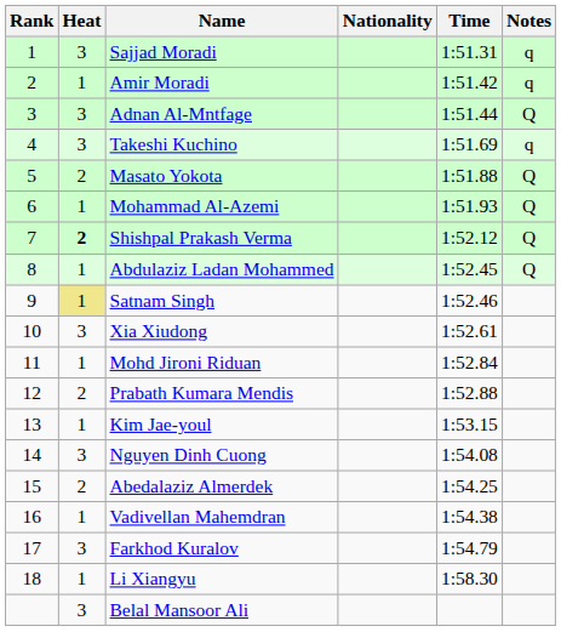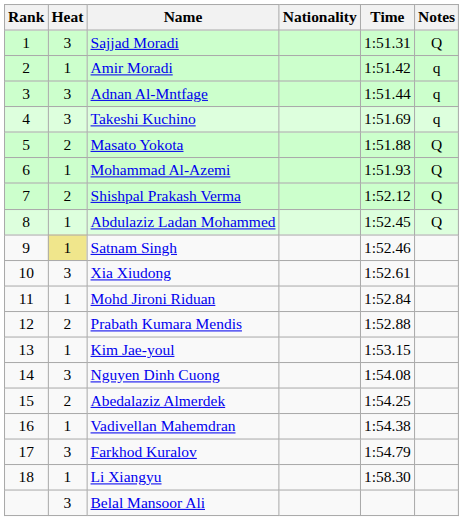Sajjad Moradi | Notes: q -> Q
Adnan Al-Mntfage | Notes: Q -> q
Shishpal Prakash Verma | Heat: bold -> normal
